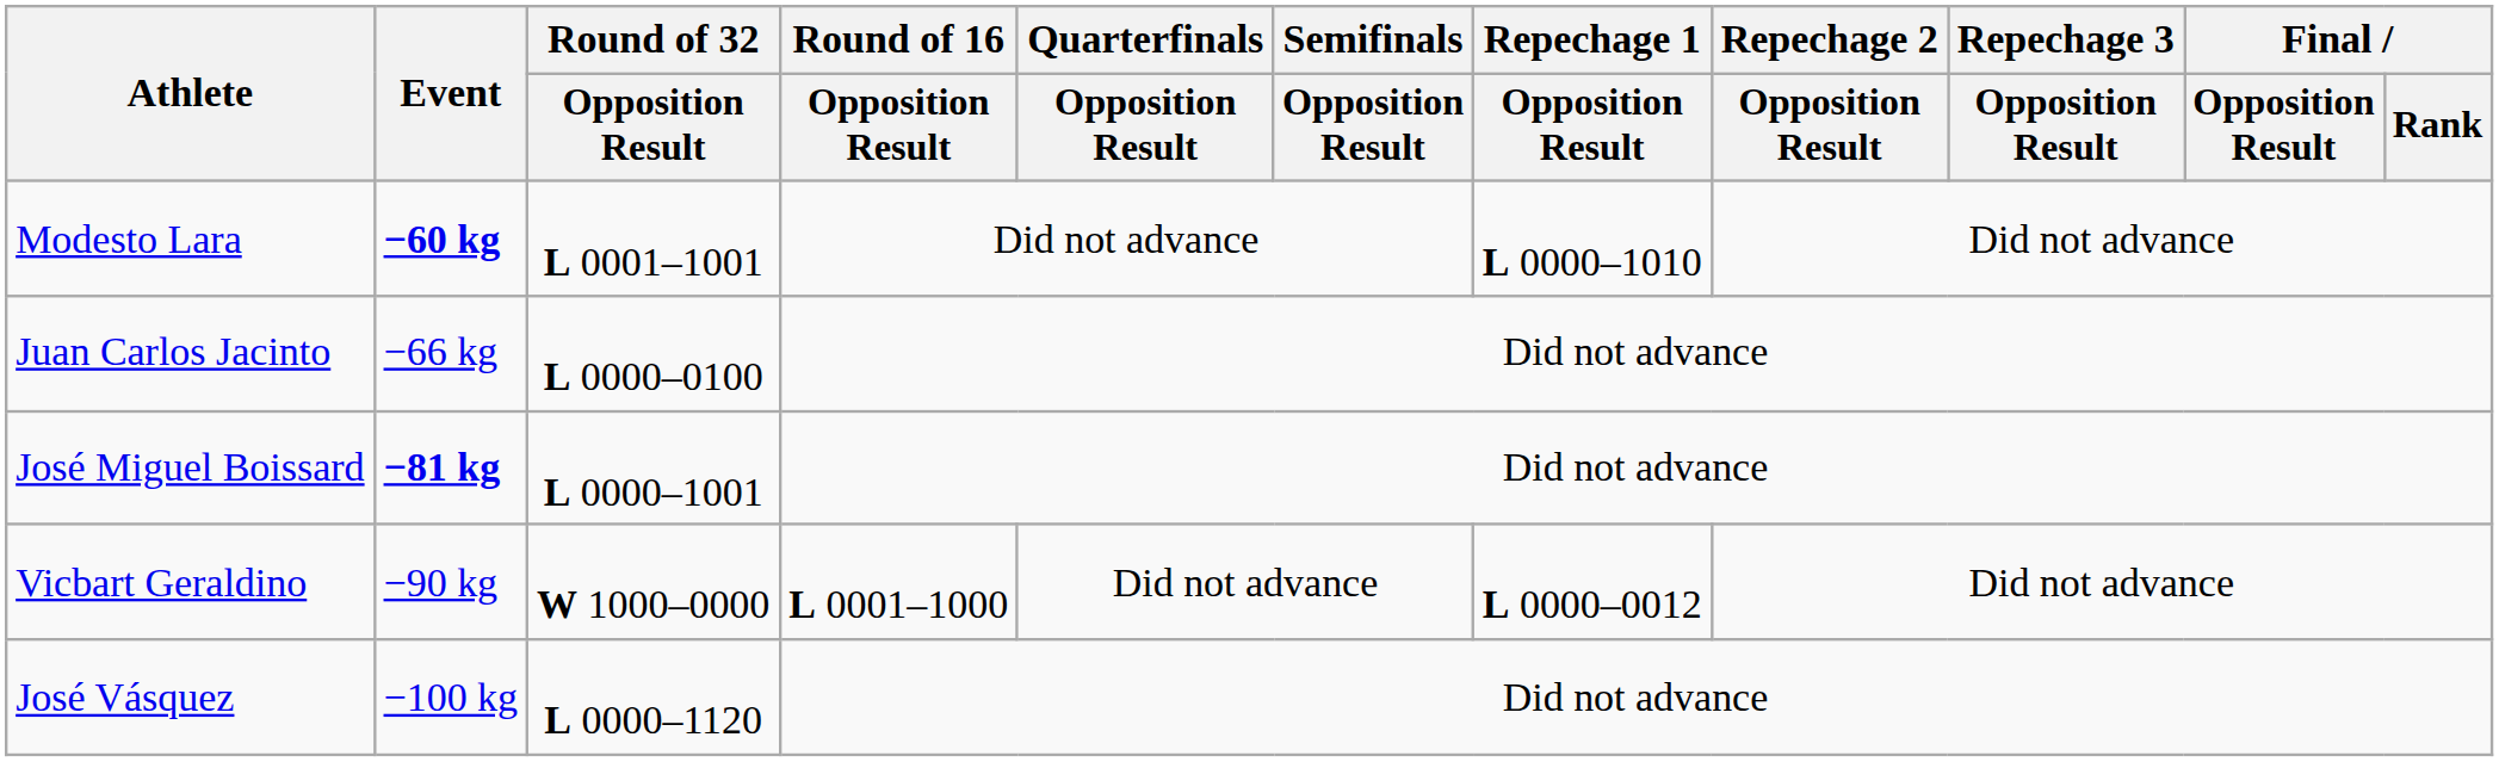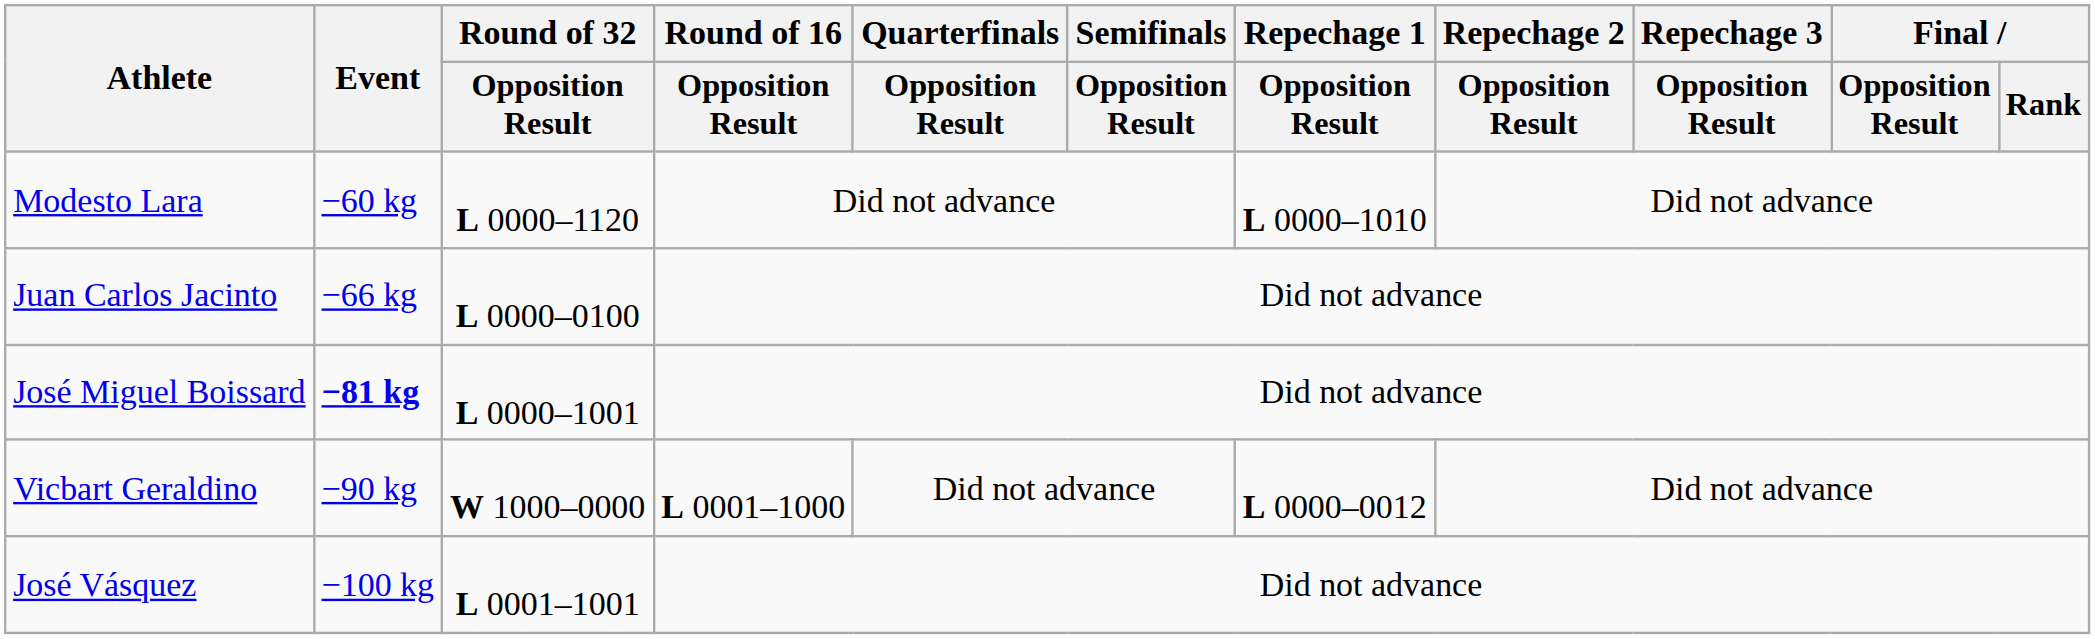Modesto Lara | Event: bold -> normal
Modesto Lara | Round of 32 / Opposition Result: L 0001–1001 -> L 0000–1120
José Vásquez | Round of 32 / Opposition Result: L 0000–1120 -> L 0001–1001
